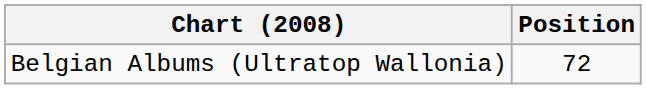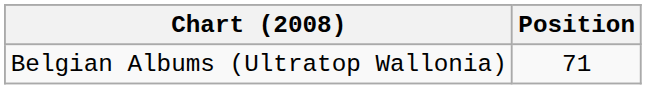Belgian Albums (Ultratop Wallonia) | Position: 72 -> 71
